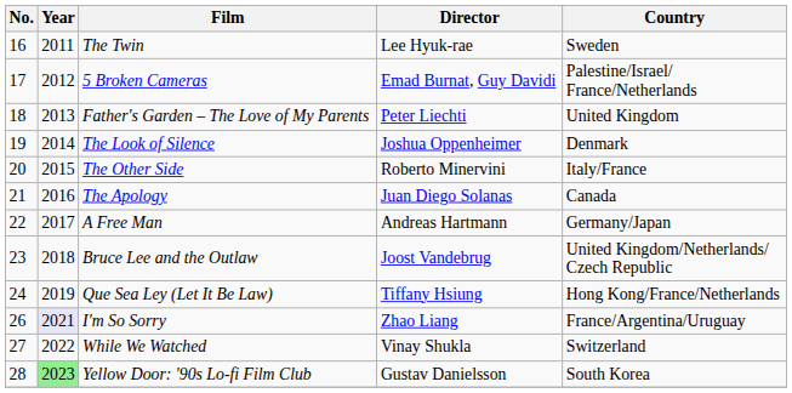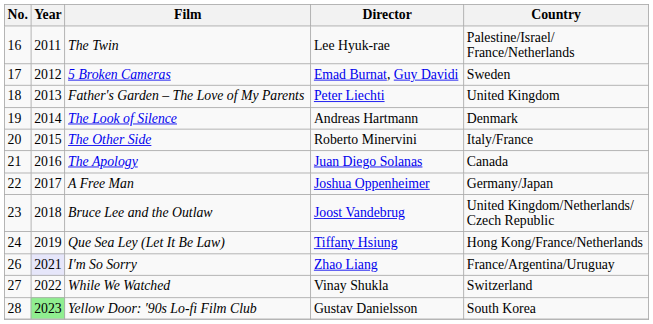The Twin | Country: Sweden -> Palestine/Israel/ France/Netherlands
5 Broken Cameras | Country: Palestine/Israel/ France/Netherlands -> Sweden
The Look of Silence | Director: Joshua Oppenheimer -> Andreas Hartmann
A Free Man | Director: Andreas Hartmann -> Joshua Oppenheimer
